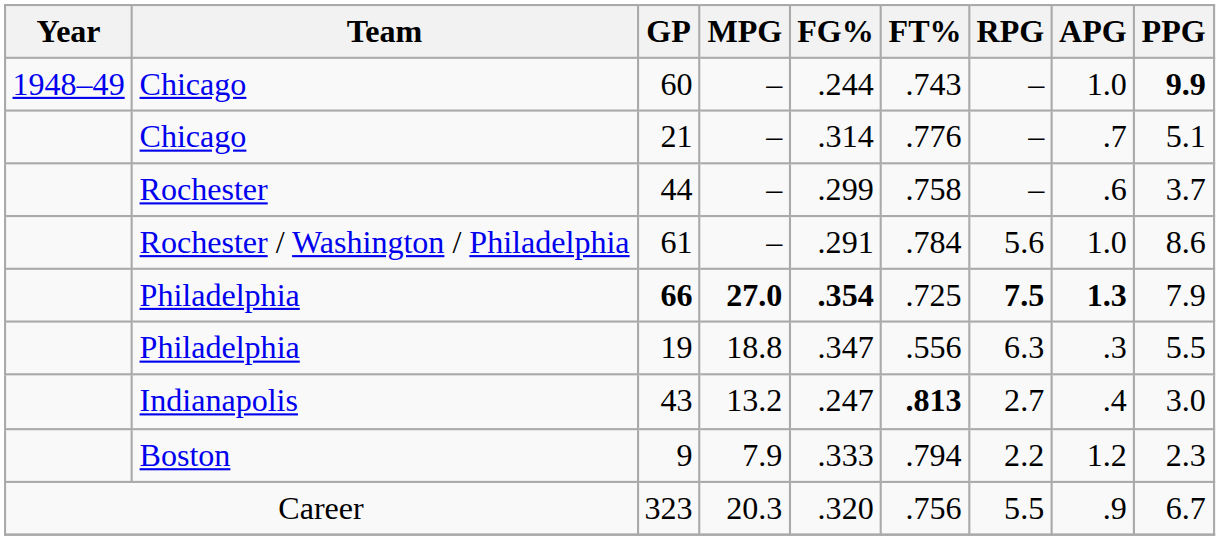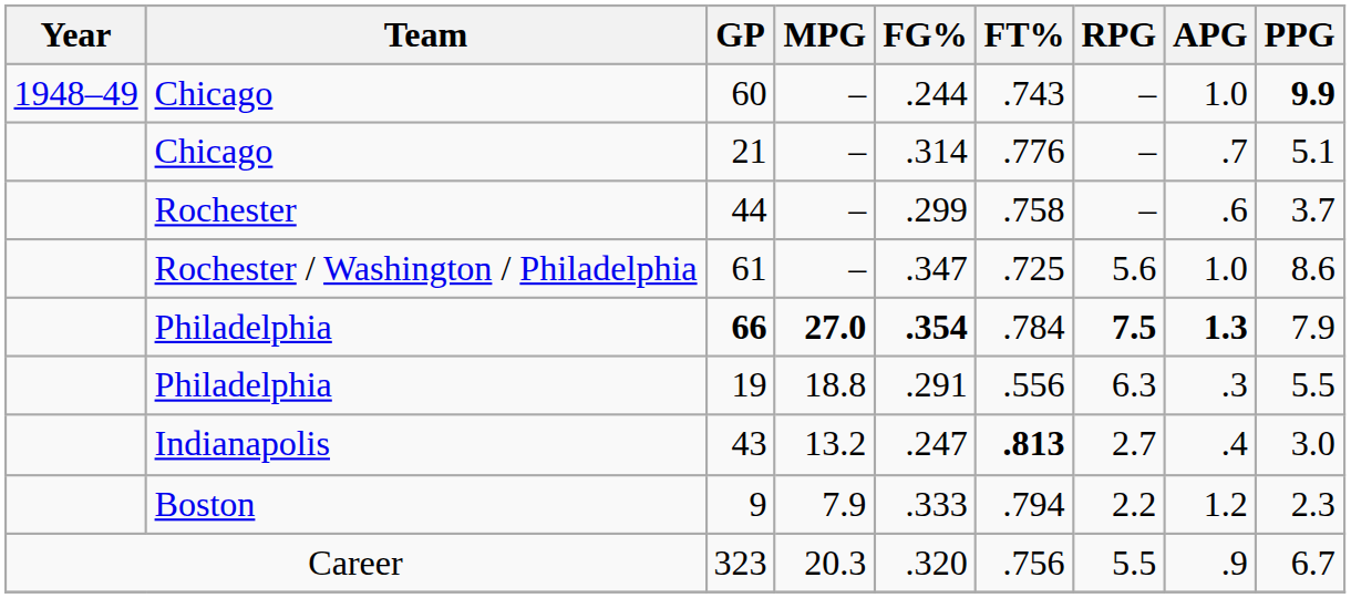61 | FG%: .291 -> .347
61 | FT%: .784 -> .725
66 | FT%: .725 -> .784
19 | FG%: .347 -> .291
